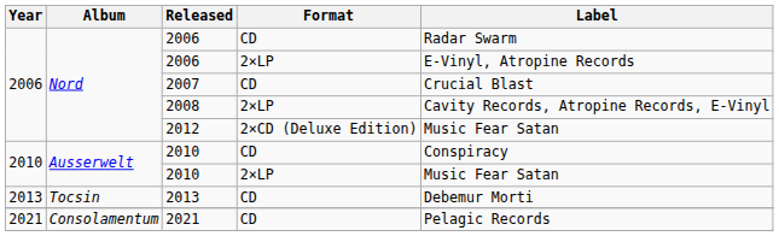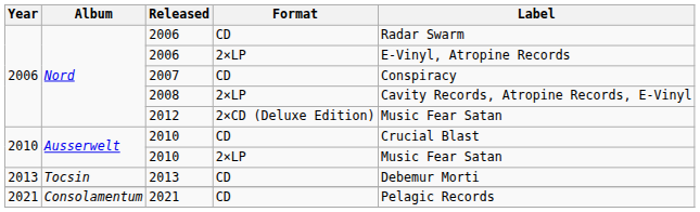2007 | Label: Crucial Blast -> Conspiracy
2010 / CD | Label: Conspiracy -> Crucial Blast
